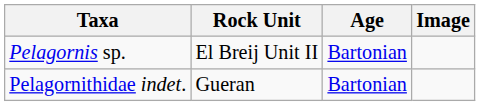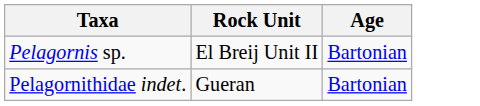- column: Image
